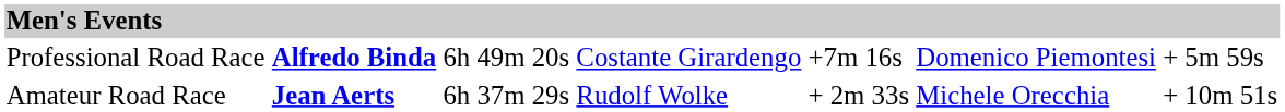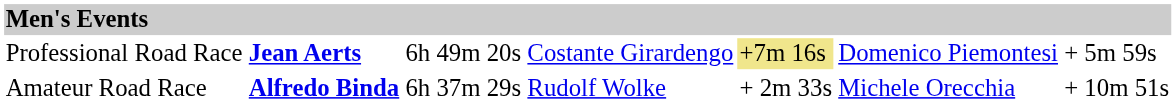Professional Road Race | column 2: Alfredo Binda -> Jean Aerts
Professional Road Race | column 5: no background -> khaki background
Amateur Road Race | column 2: Jean Aerts -> Alfredo Binda
